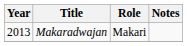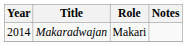Makaradwajan | Year: 2013 -> 2014
